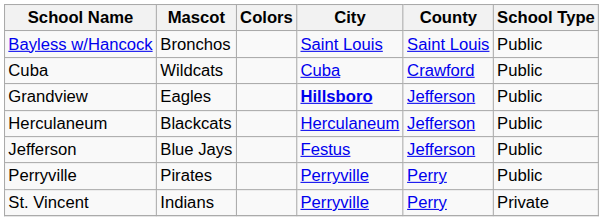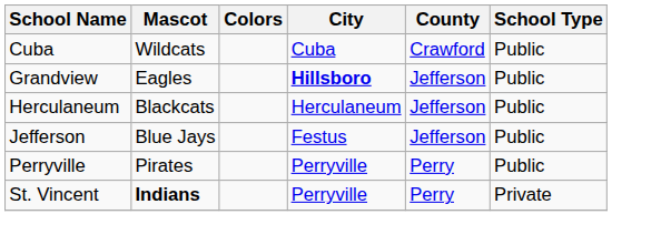- row: Bayless w/Hancock | Bronchos | Saint Louis | Saint Louis | Public
St. Vincent | Mascot: normal -> bold
